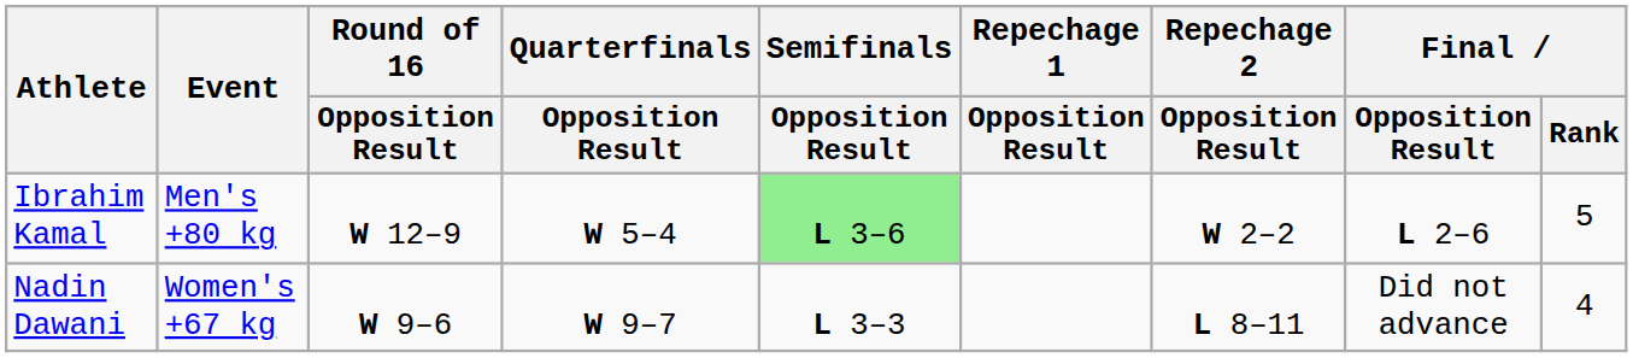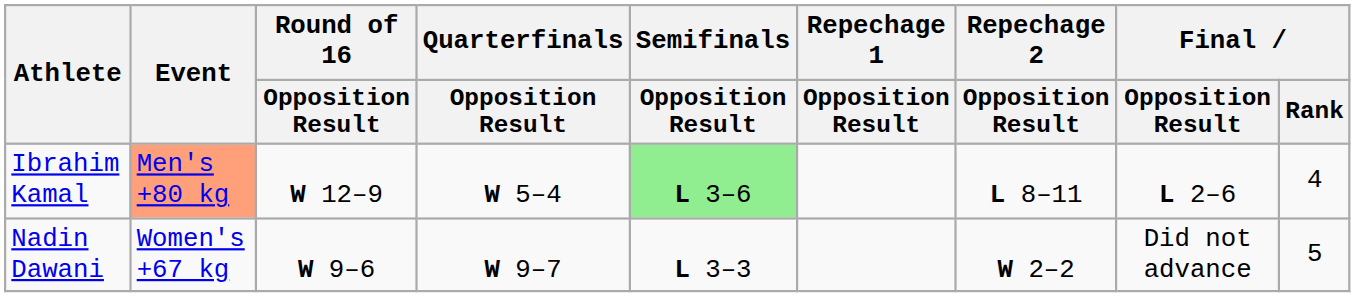Ibrahim Kamal | Event: no background -> lightsalmon background
Ibrahim Kamal | Repechage 2 / Opposition Result: W 2–2 -> L 8–11
Ibrahim Kamal | Final / Rank: 5 -> 4
Nadin Dawani | Repechage 2 / Opposition Result: L 8–11 -> W 2–2
Nadin Dawani | Final / Rank: 4 -> 5
